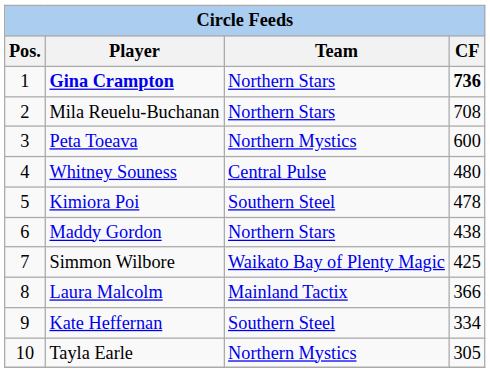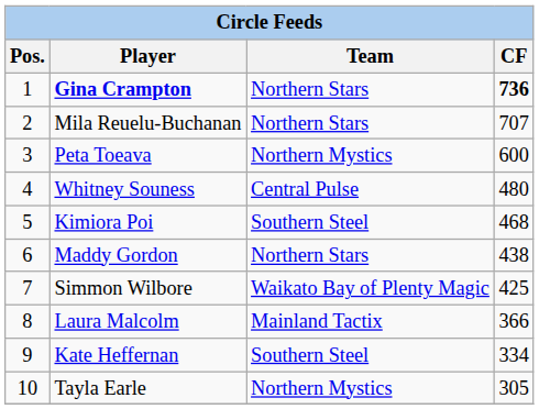Mila Reuelu-Buchanan | CF: 708 -> 707
Kimiora Poi | CF: 478 -> 468
